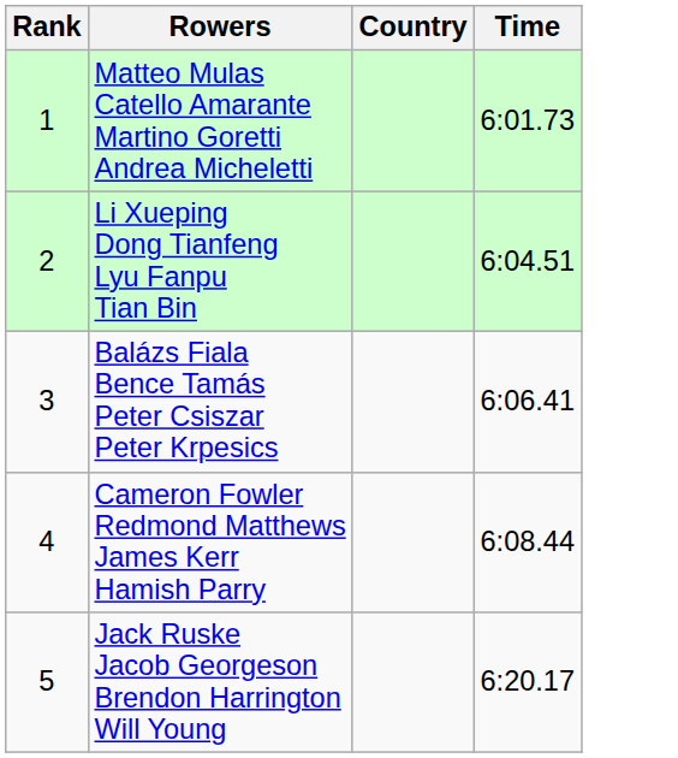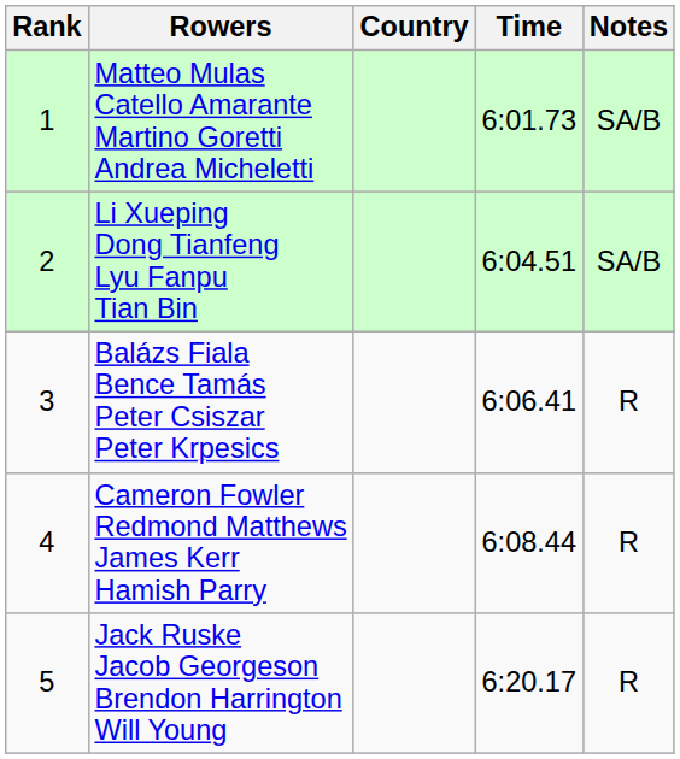+ column: Notes | SA/B | SA/B | R | R | R
